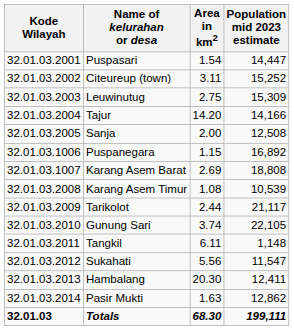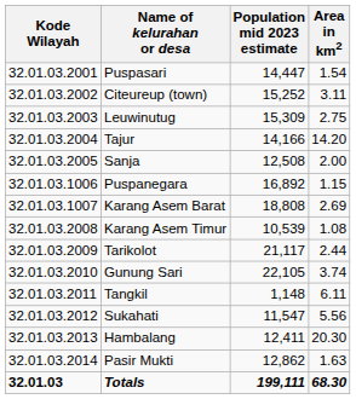columns swapped: Area in km2 <-> Population mid 2023 estimate
